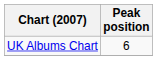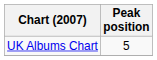UK Albums Chart | Peak position: 6 -> 5
